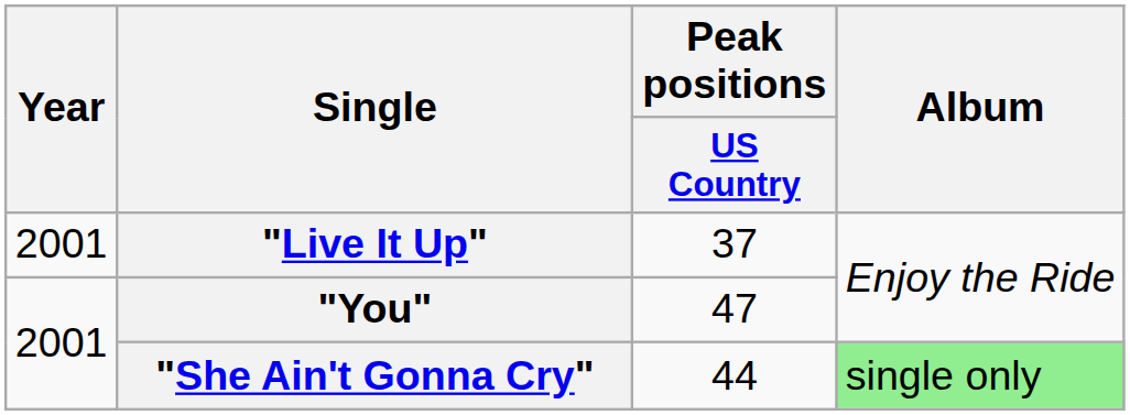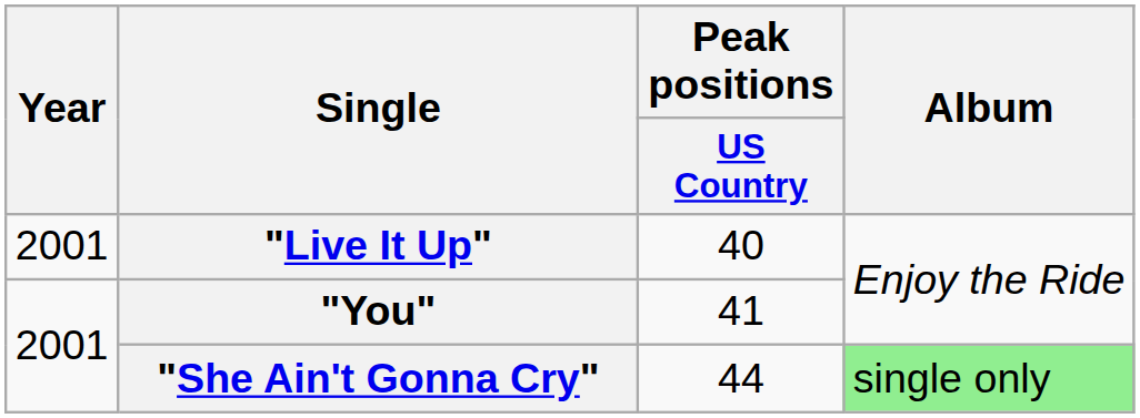"Live It Up" | Peak positions / US Country: 37 -> 40
"You" | Peak positions / US Country: 47 -> 41
